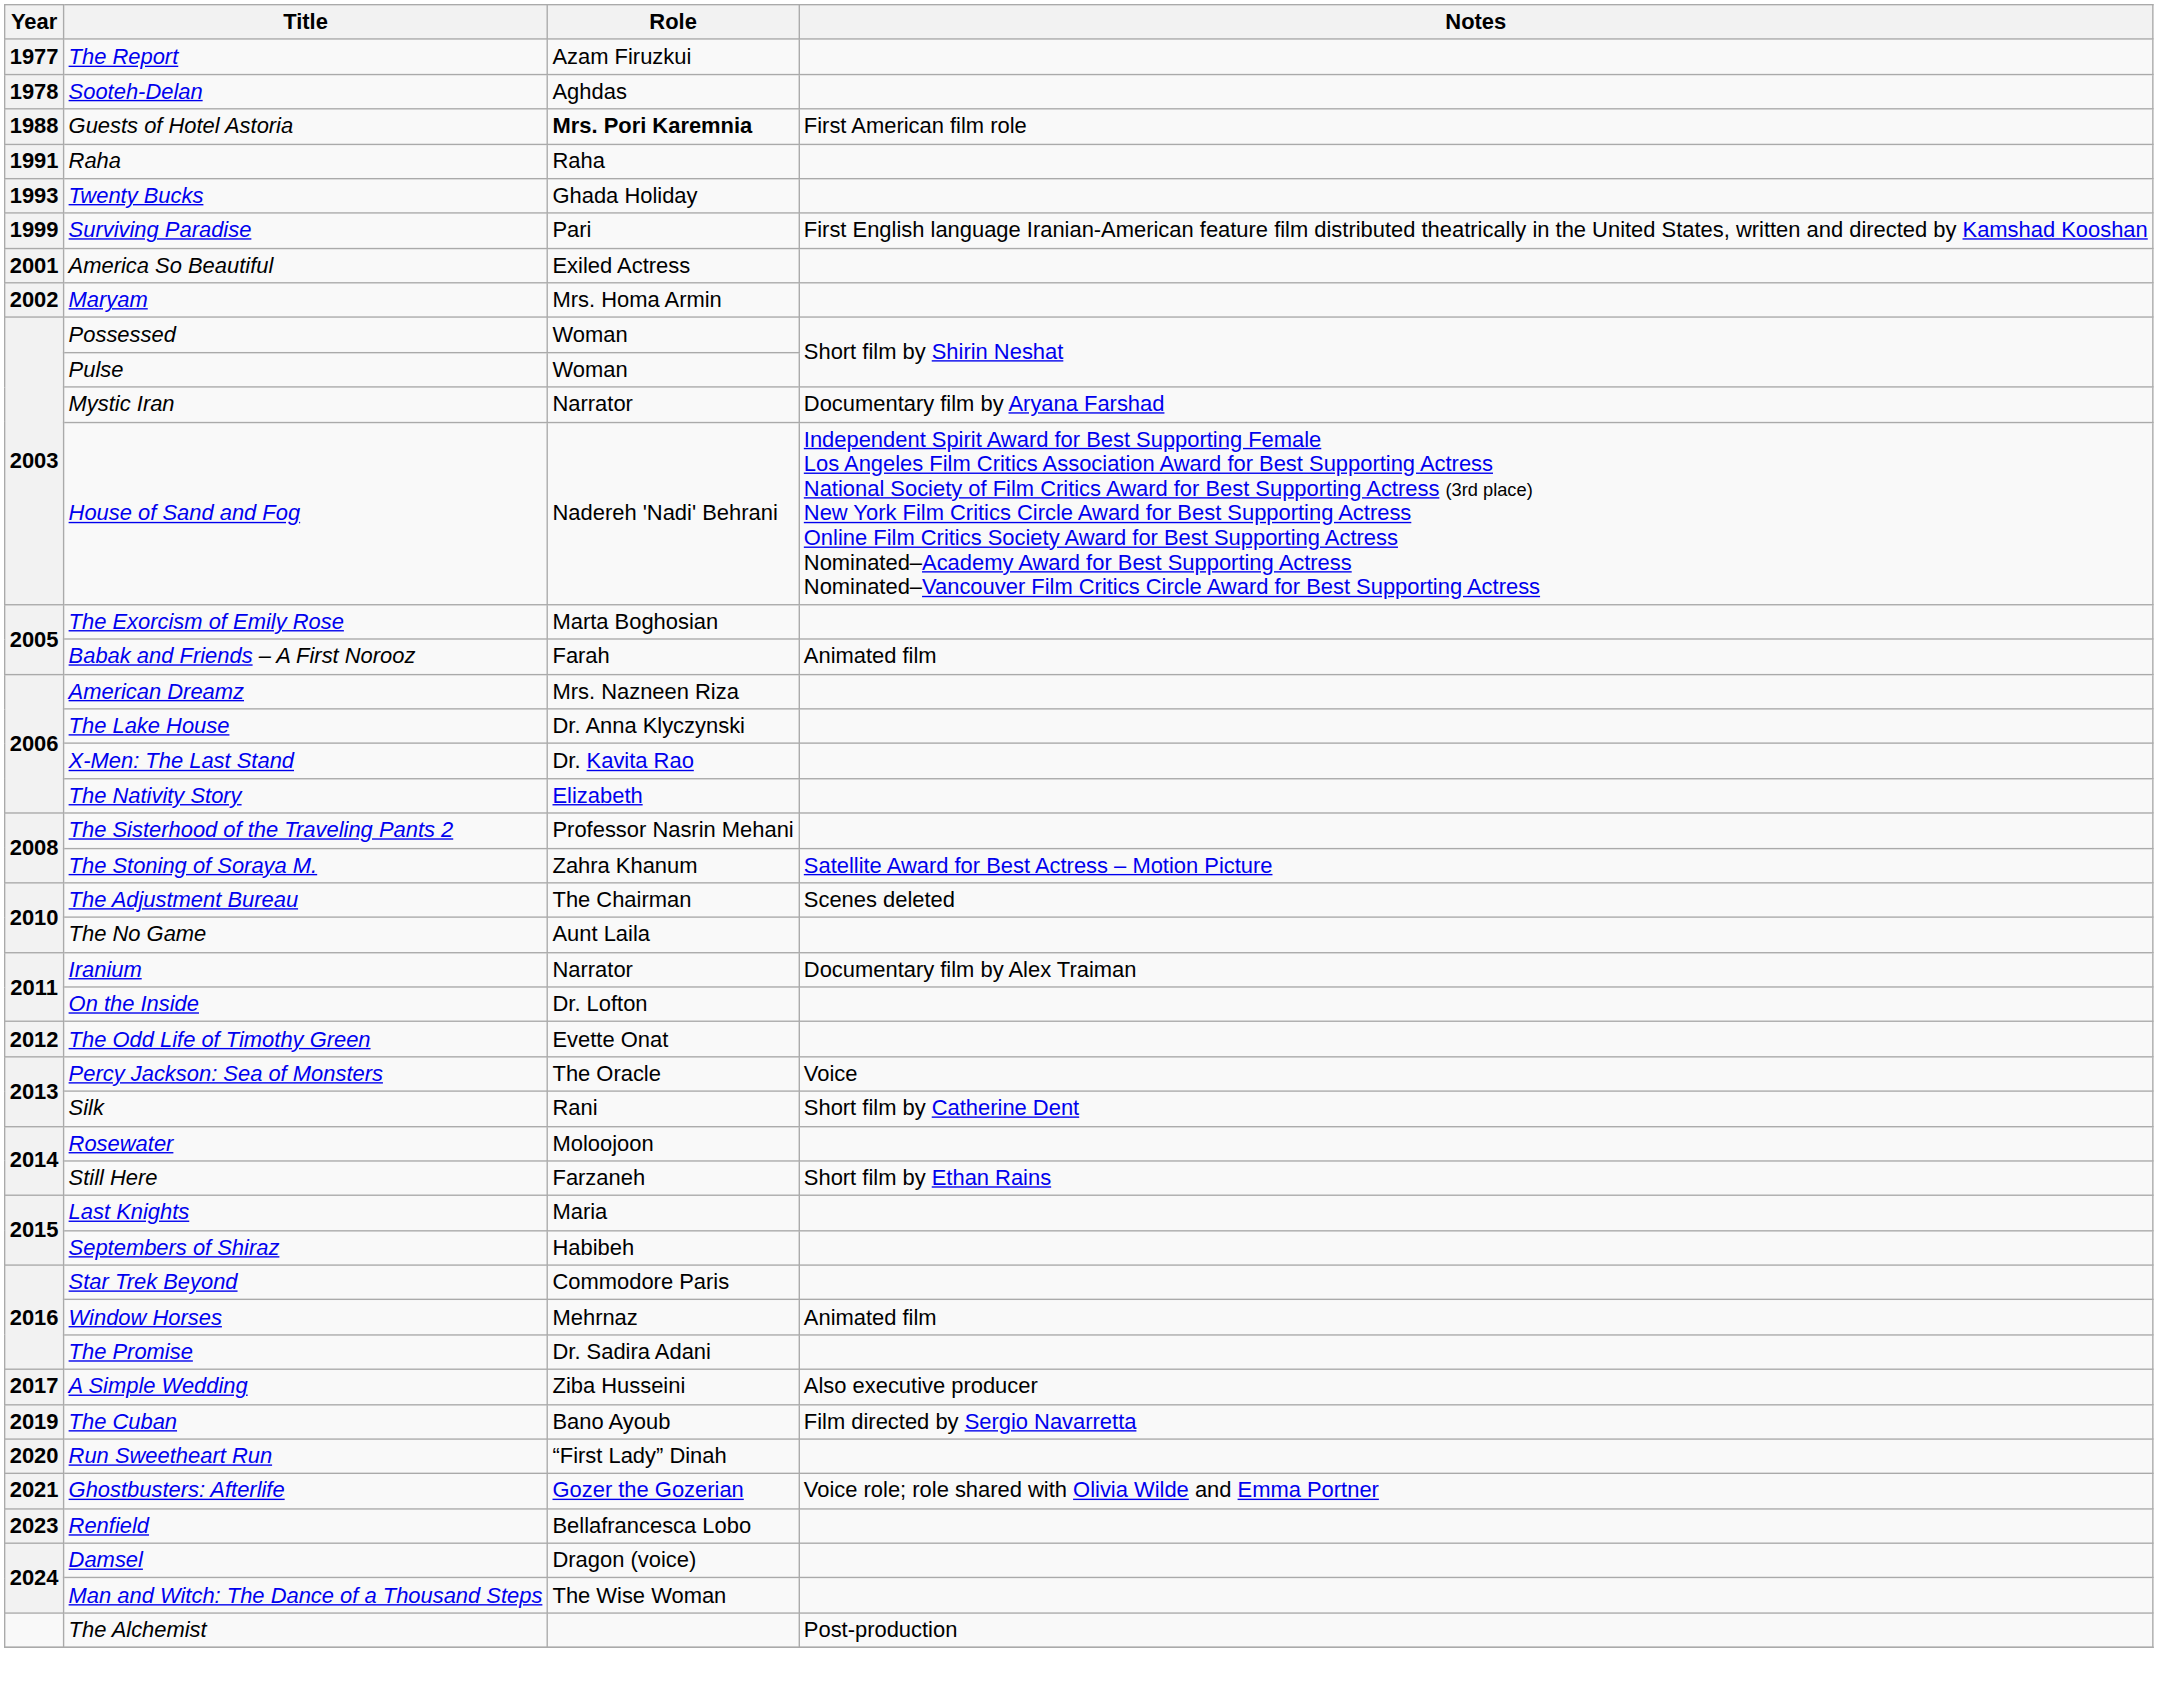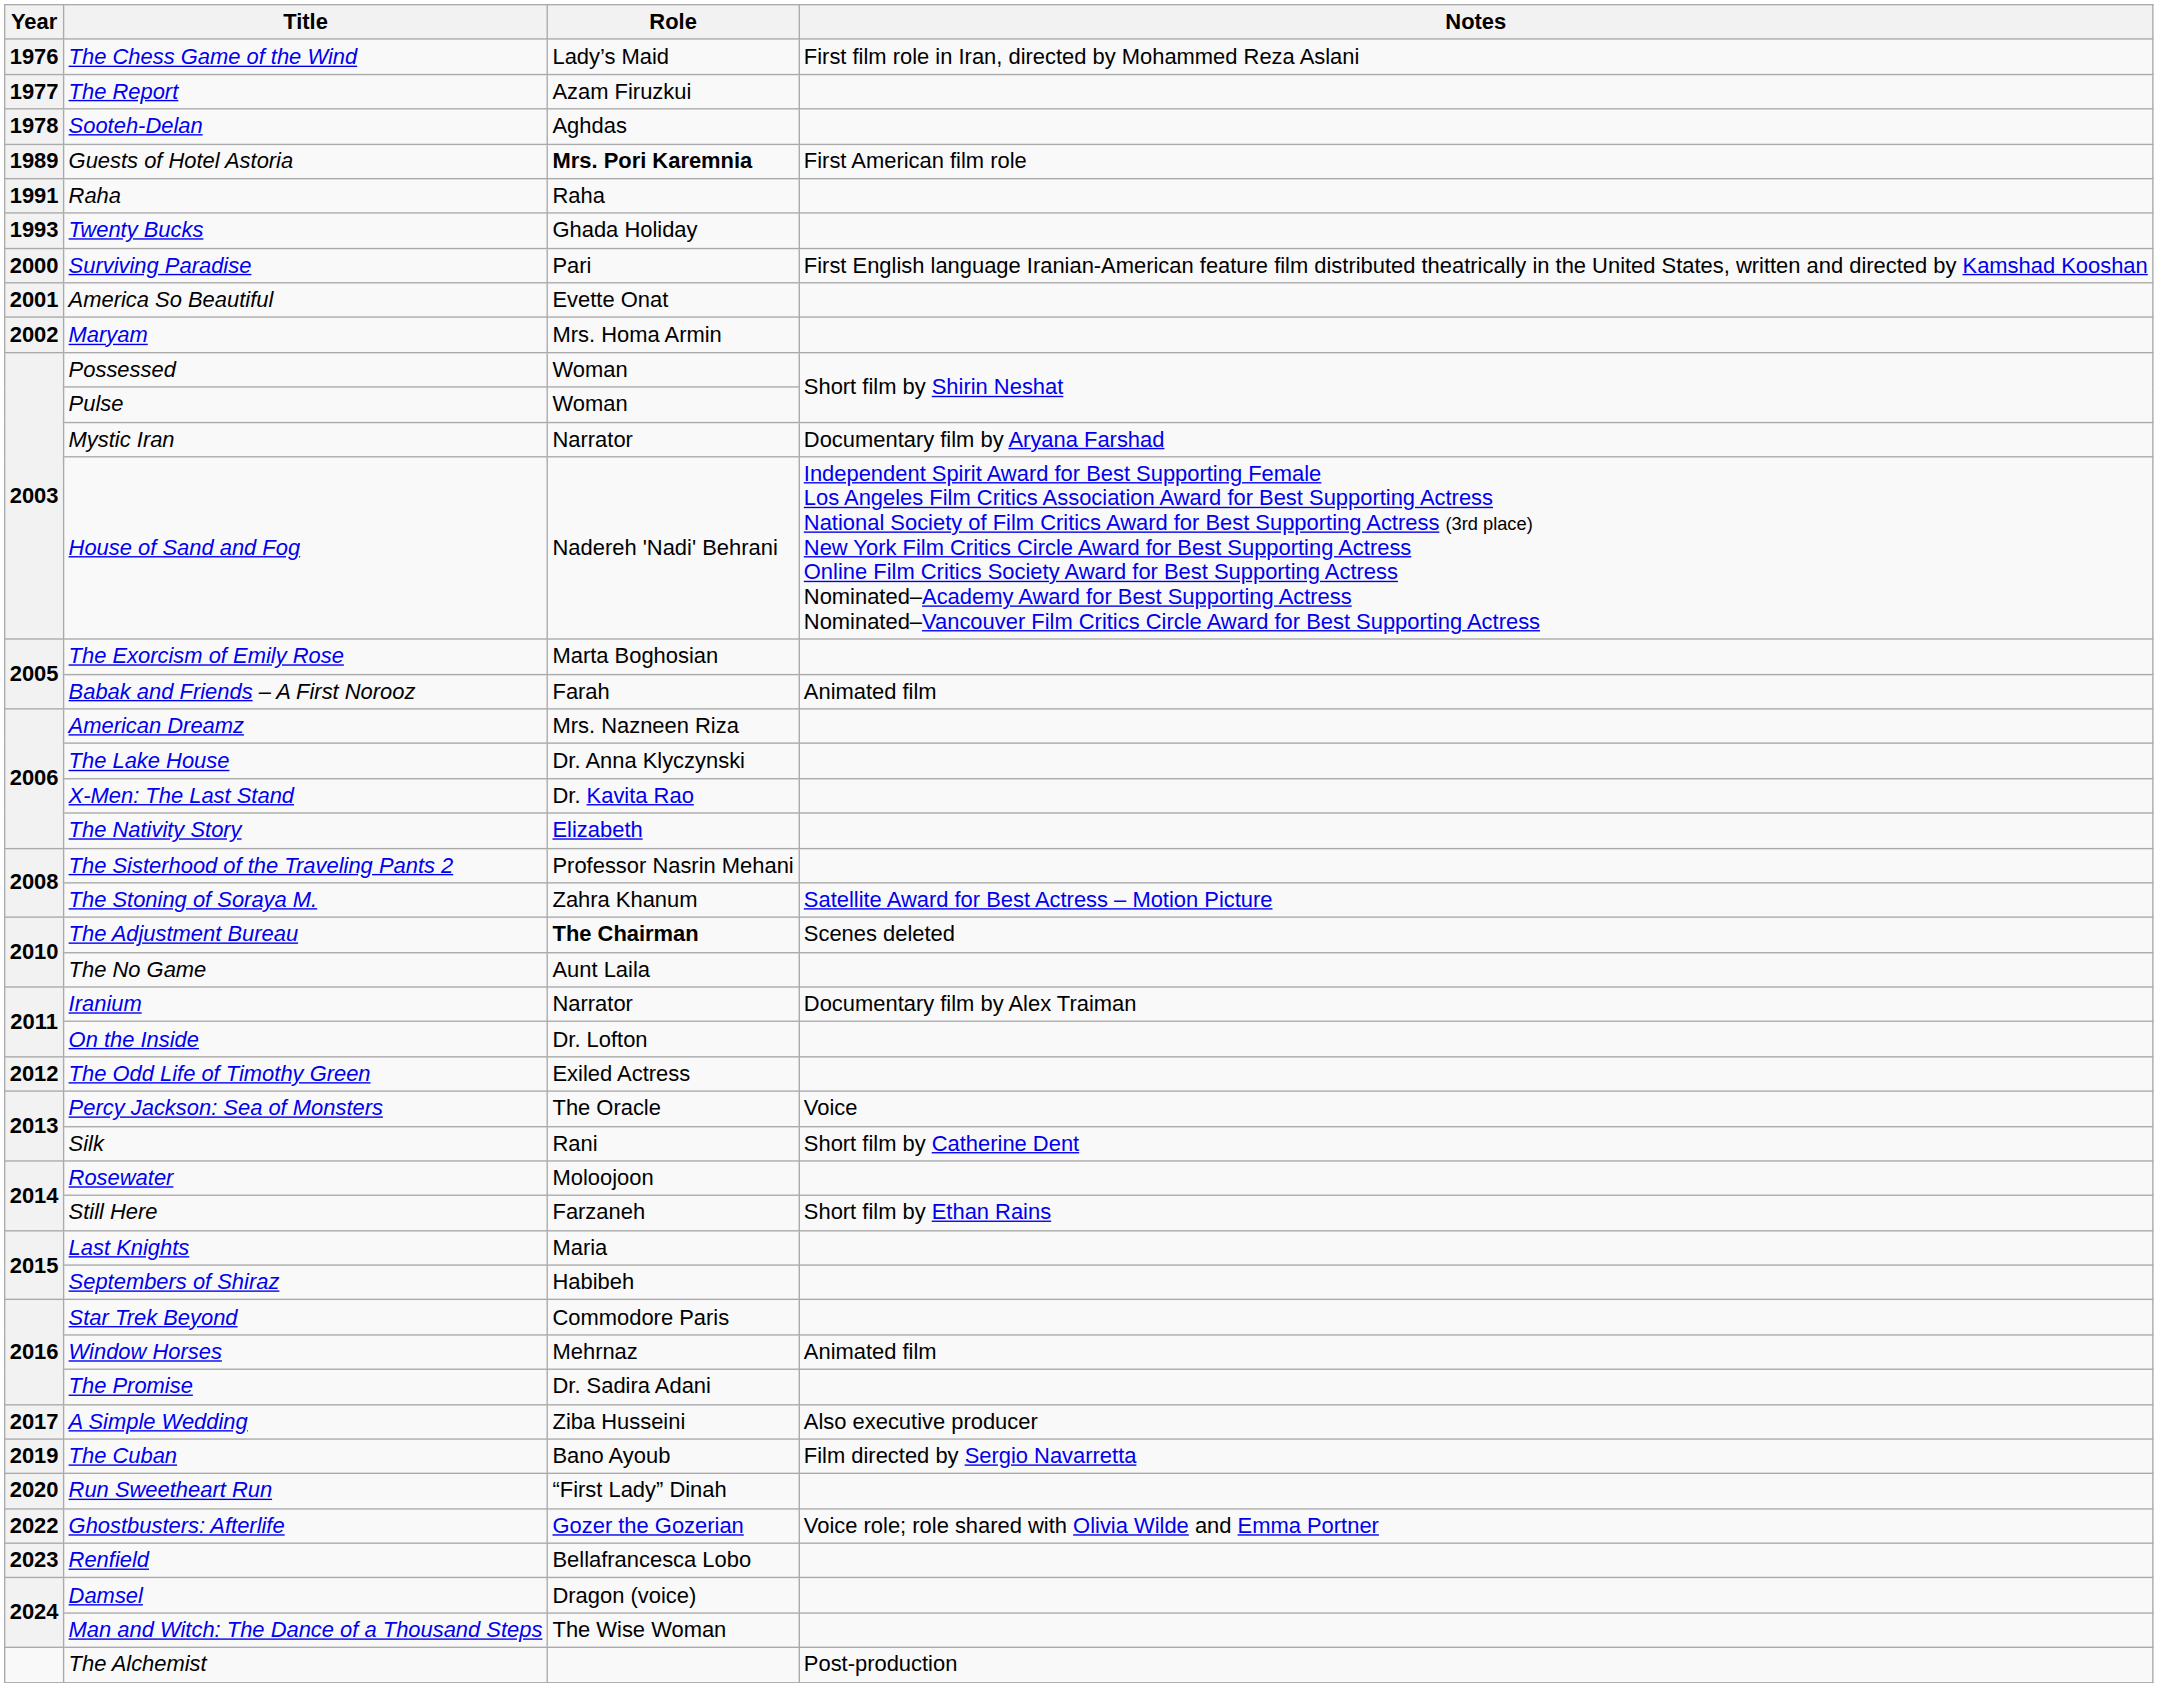+ row: 1976 | The Chess Game of the Wind | Lady’s Maid | First film role in Iran, directed by Mohammed Reza Aslani
Guests of Hotel Astoria | Year: 1988 -> 1989
Surviving Paradise | Year: 1999 -> 2000
America So Beautiful | Role: Exiled Actress -> Evette Onat
The Adjustment Bureau | Role: normal -> bold
The Odd Life of Timothy Green | Role: Evette Onat -> Exiled Actress
Ghostbusters: Afterlife | Year: 2021 -> 2022
